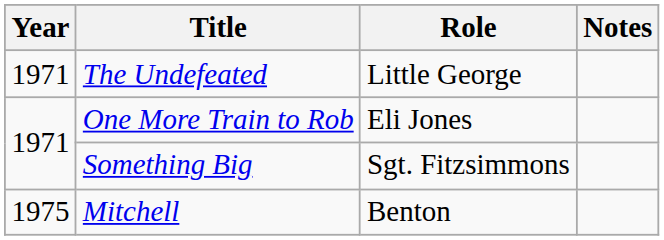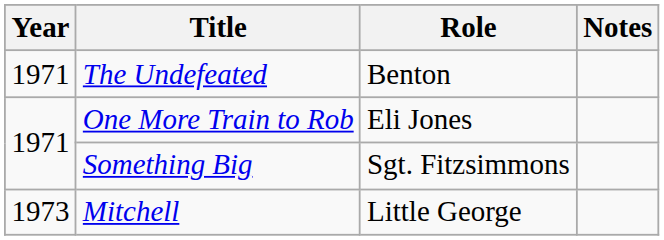The Undefeated | Role: Little George -> Benton
Mitchell | Year: 1975 -> 1973
Mitchell | Role: Benton -> Little George
